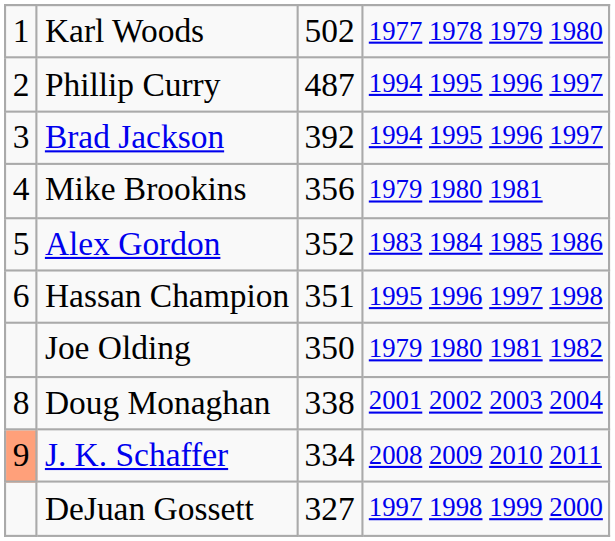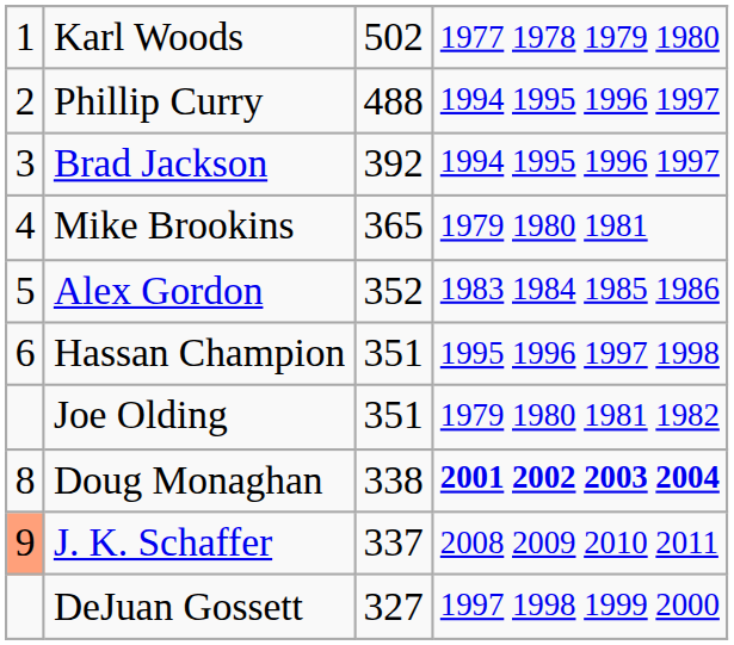Phillip Curry | column 3: 487 -> 488
Mike Brookins | column 3: 356 -> 365
Joe Olding | column 3: 350 -> 351
Doug Monaghan | column 4: normal -> bold
J. K. Schaffer | column 3: 334 -> 337
